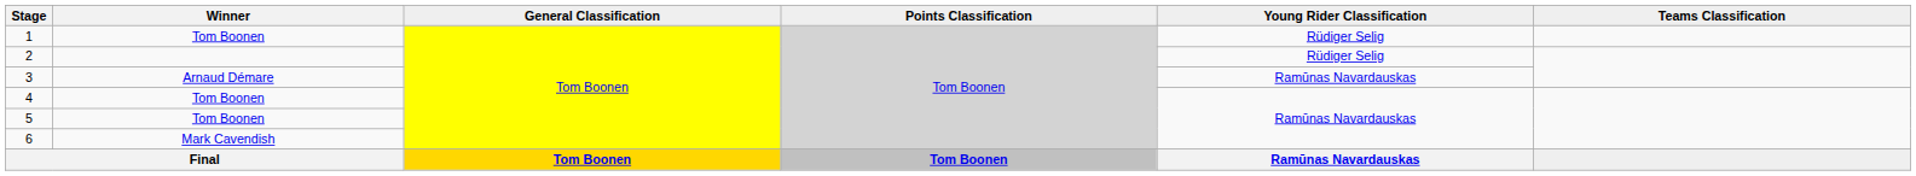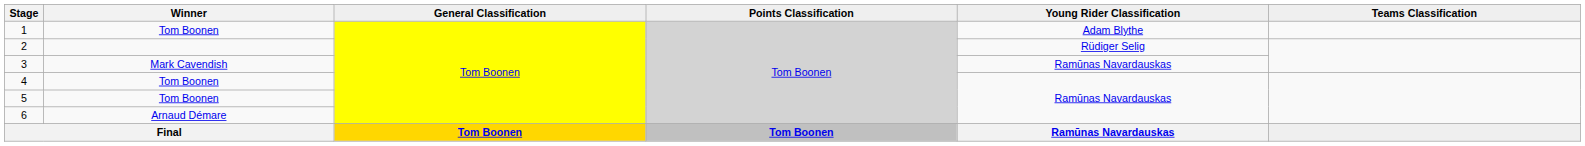1 | Young Rider Classification: Rüdiger Selig -> Adam Blythe
3 | Winner: Arnaud Démare -> Mark Cavendish
6 | Winner: Mark Cavendish -> Arnaud Démare
